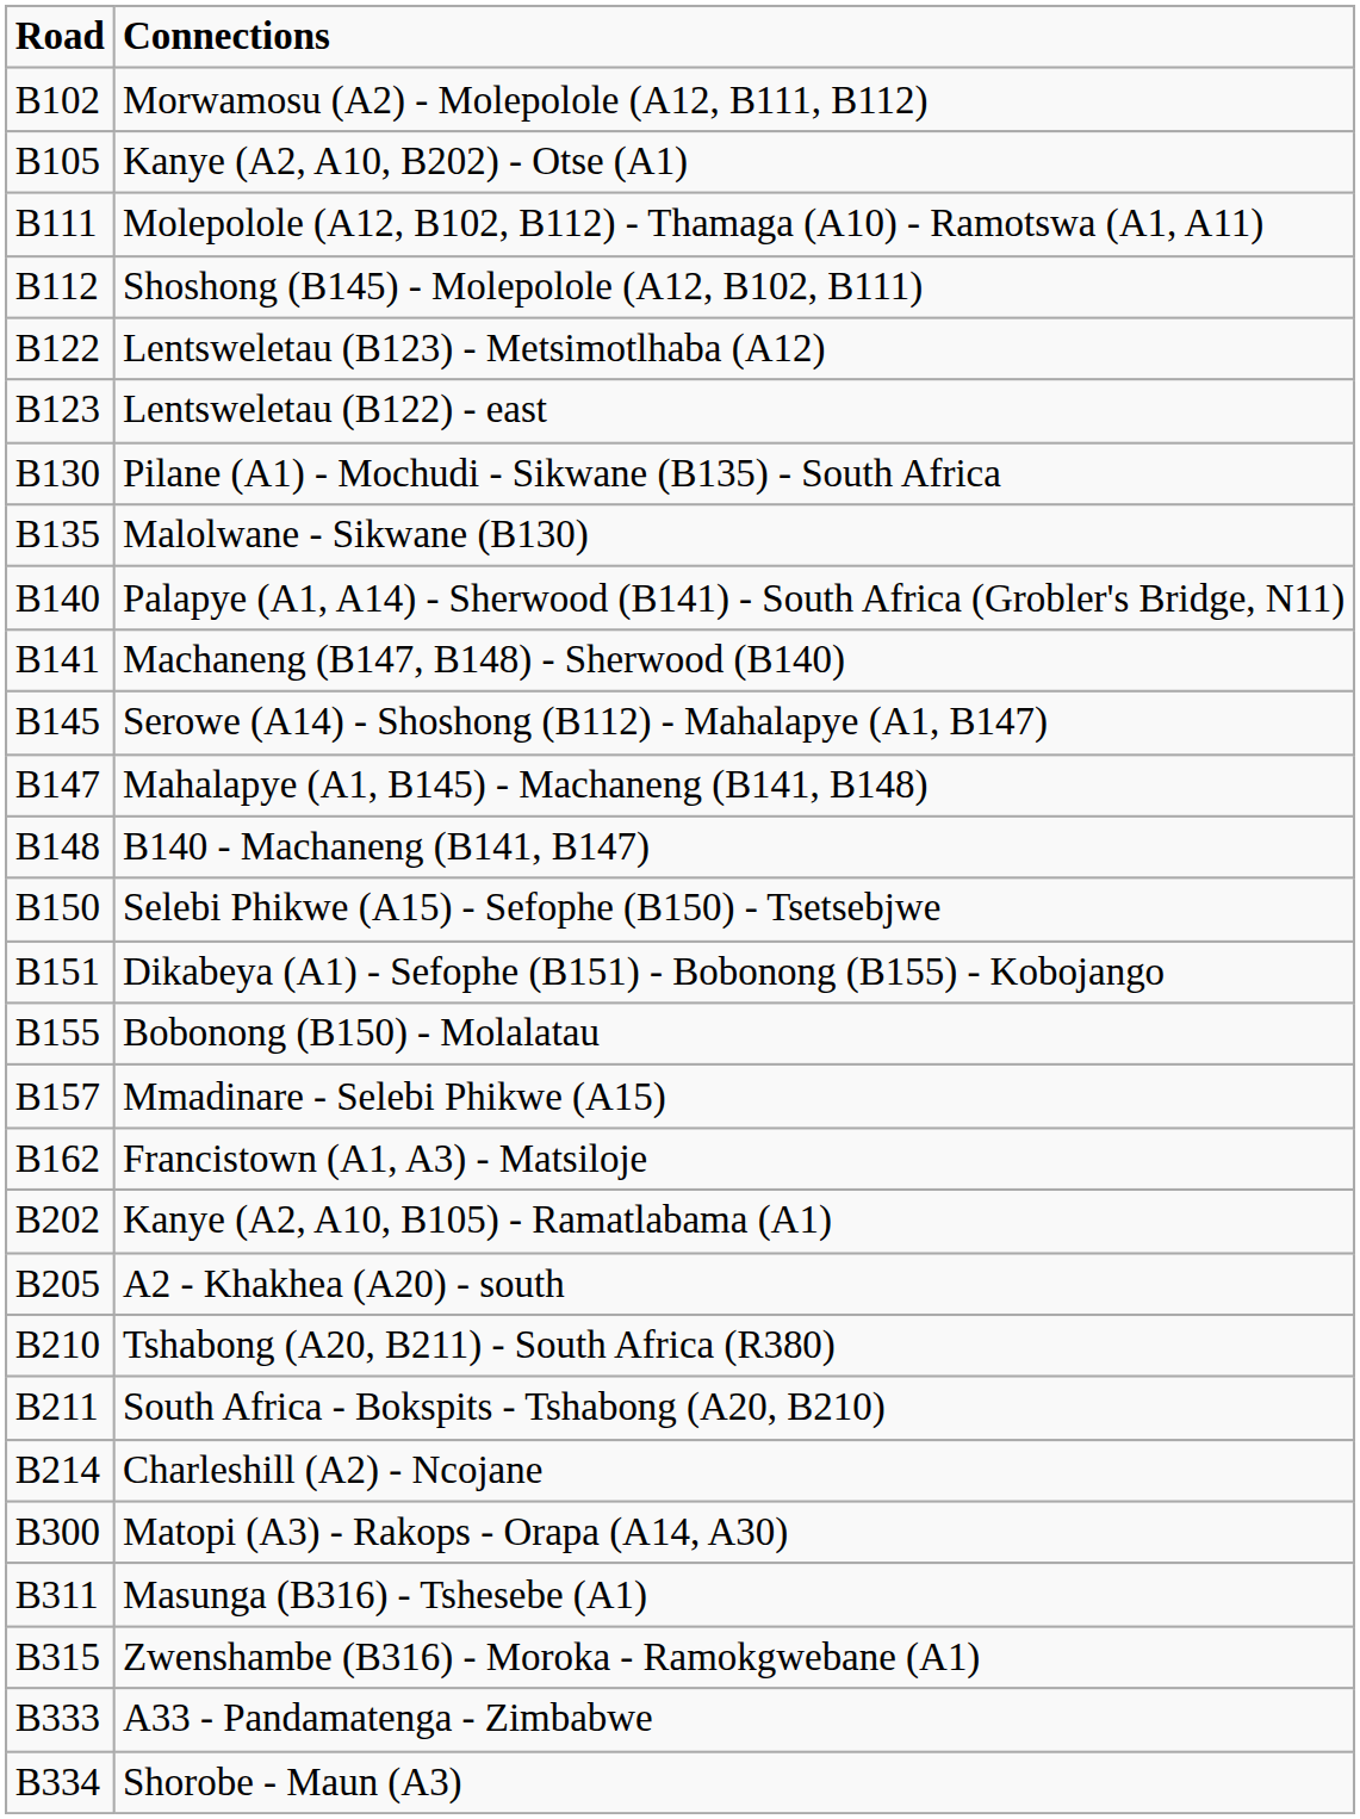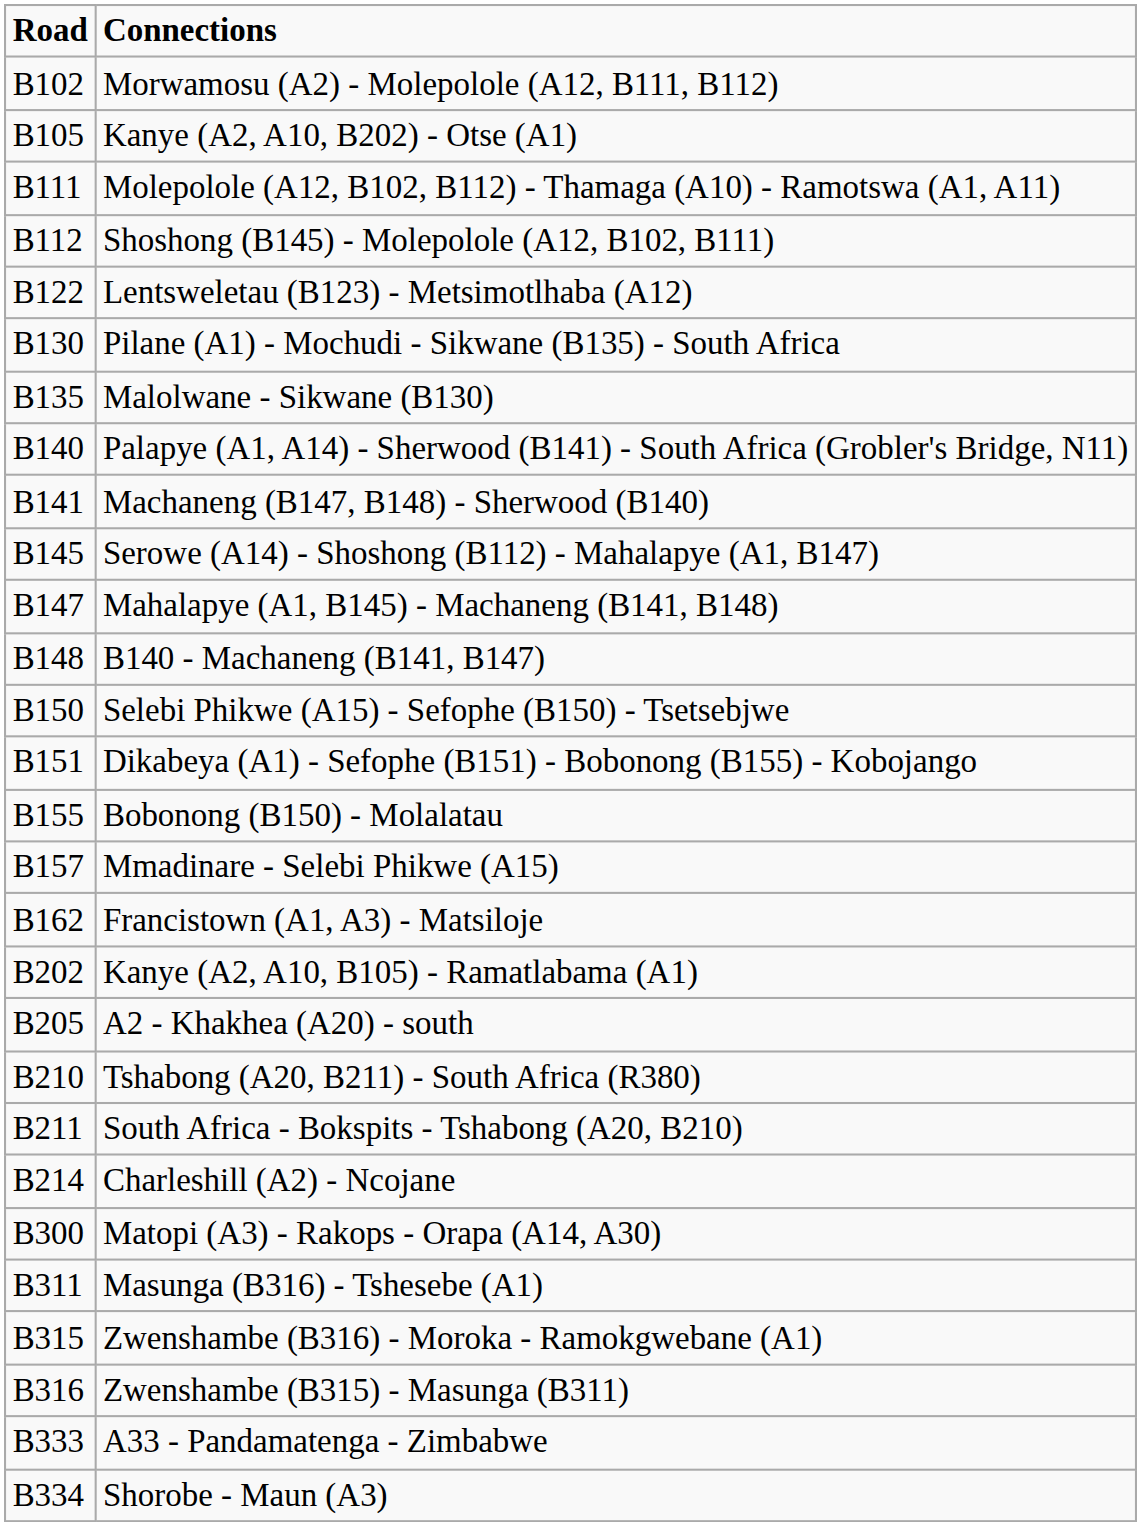- row: B123 | Lentsweletau (B122) - east
+ row: B316 | Zwenshambe (B315) - Masunga (B311)
